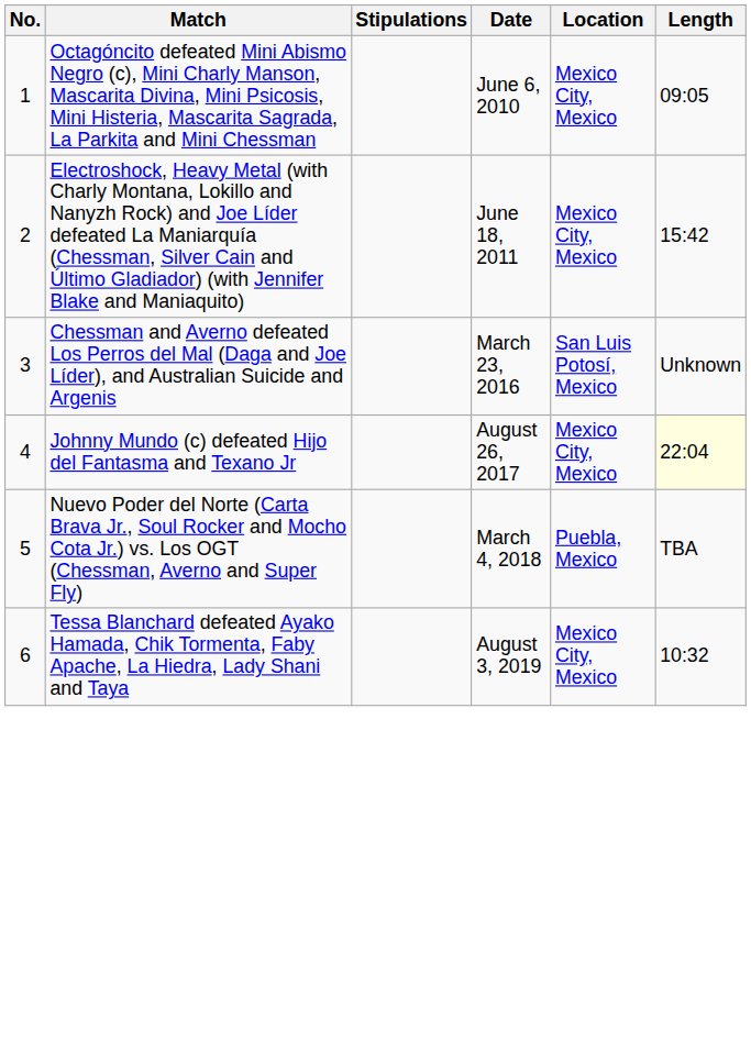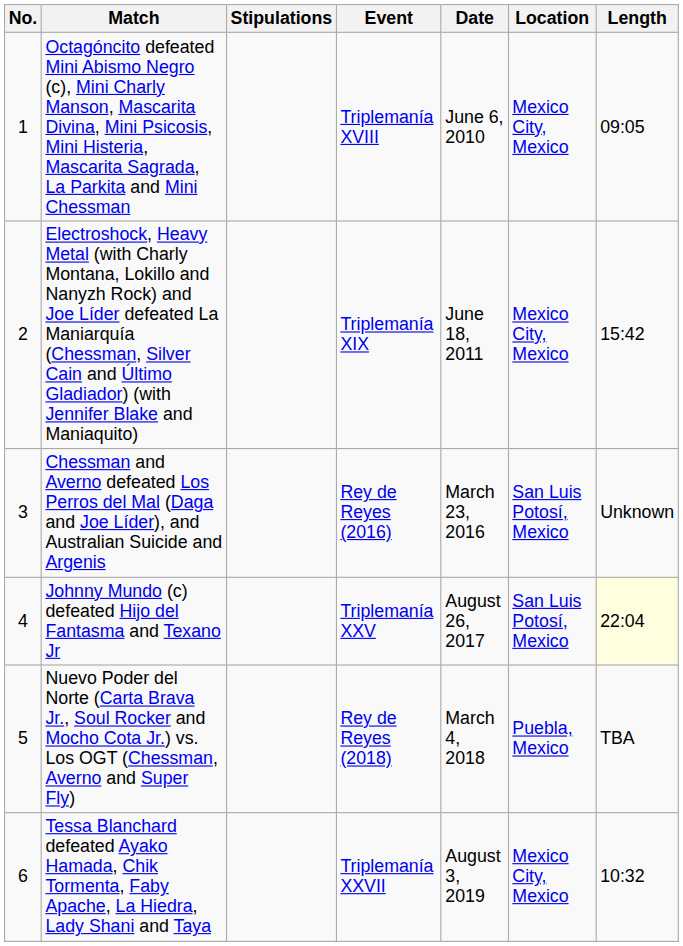+ column: Event | Triplemanía XVIII | Triplemanía XIX | Rey de Reyes (2016) | Triplemanía XXV | Rey de Reyes (2018) | Triplemanía XXVII
Johnny Mundo (c) defeated Hijo del Fantasma and Texano Jr | Location: Mexico City, Mexico -> San Luis Potosí, Mexico
